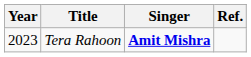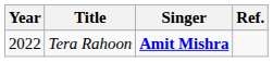Tera Rahoon | Year: 2023 -> 2022
